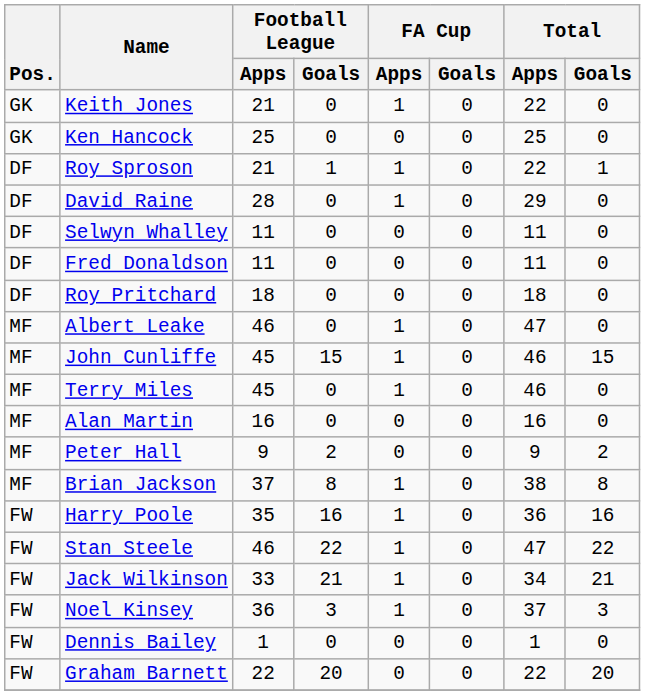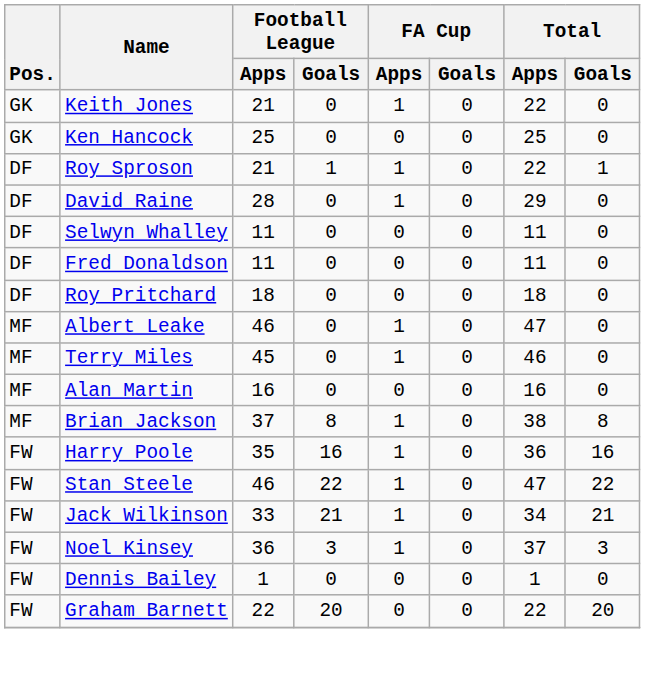- row: MF | John Cunliffe | 45 | 15 | 1 | 0 | 46 | 15
- row: MF | Peter Hall | 9 | 2 | 0 | 0 | 9 | 2
